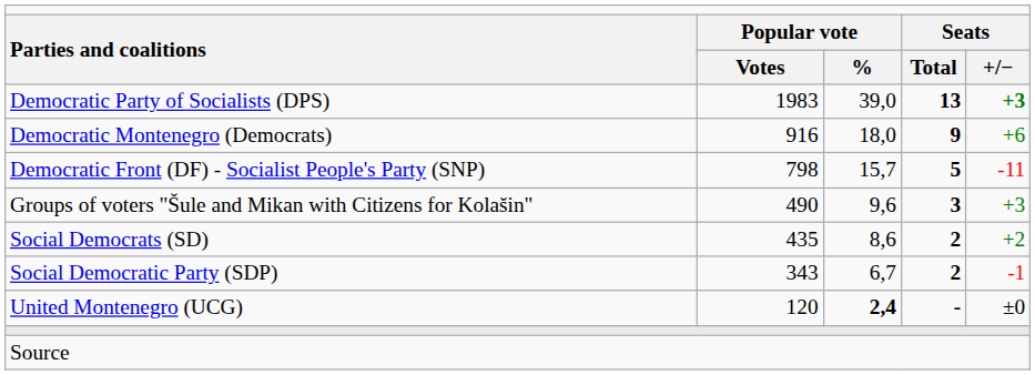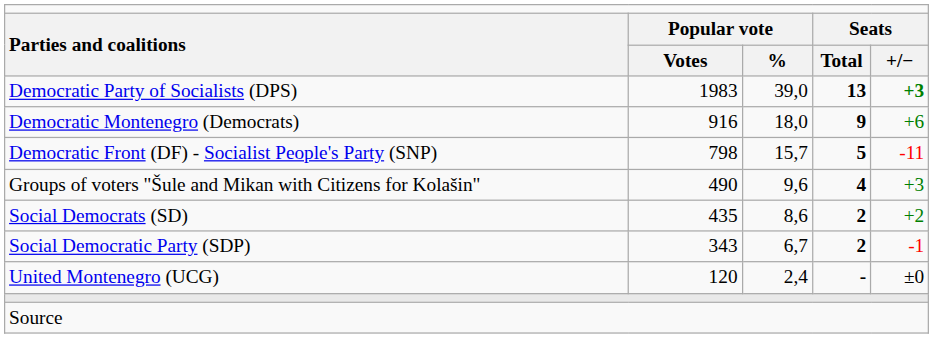Groups of voters "Šule and Mikan with Citizens for Kolašin" | column 4: 3 -> 4
United Montenegro (UCG) | column 3: bold -> normal
